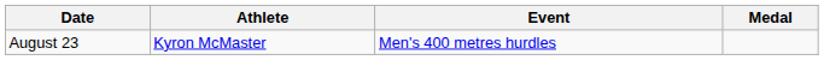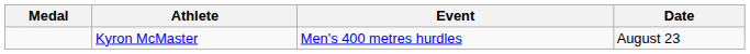columns swapped: Medal <-> Date
